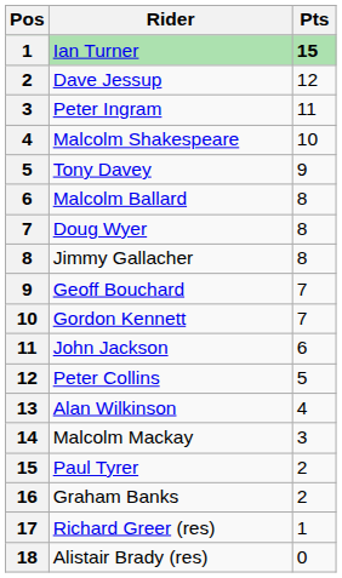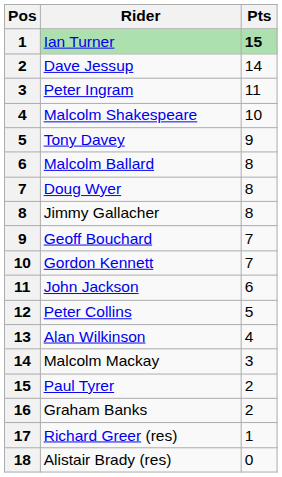Dave Jessup | Pts: 12 -> 14
